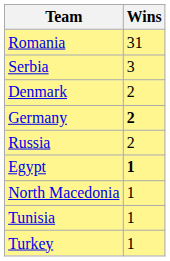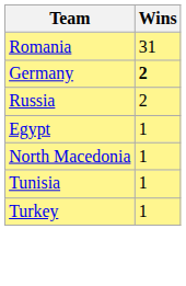- row: Serbia | 3
- row: Denmark | 2
Egypt | Wins: bold -> normal
